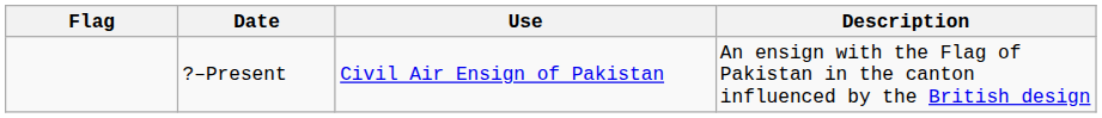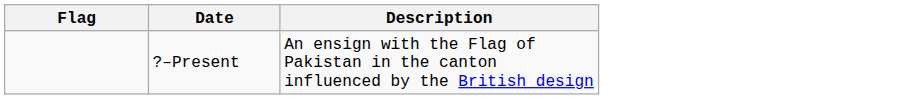- column: Use | Civil Air Ensign of Pakistan
